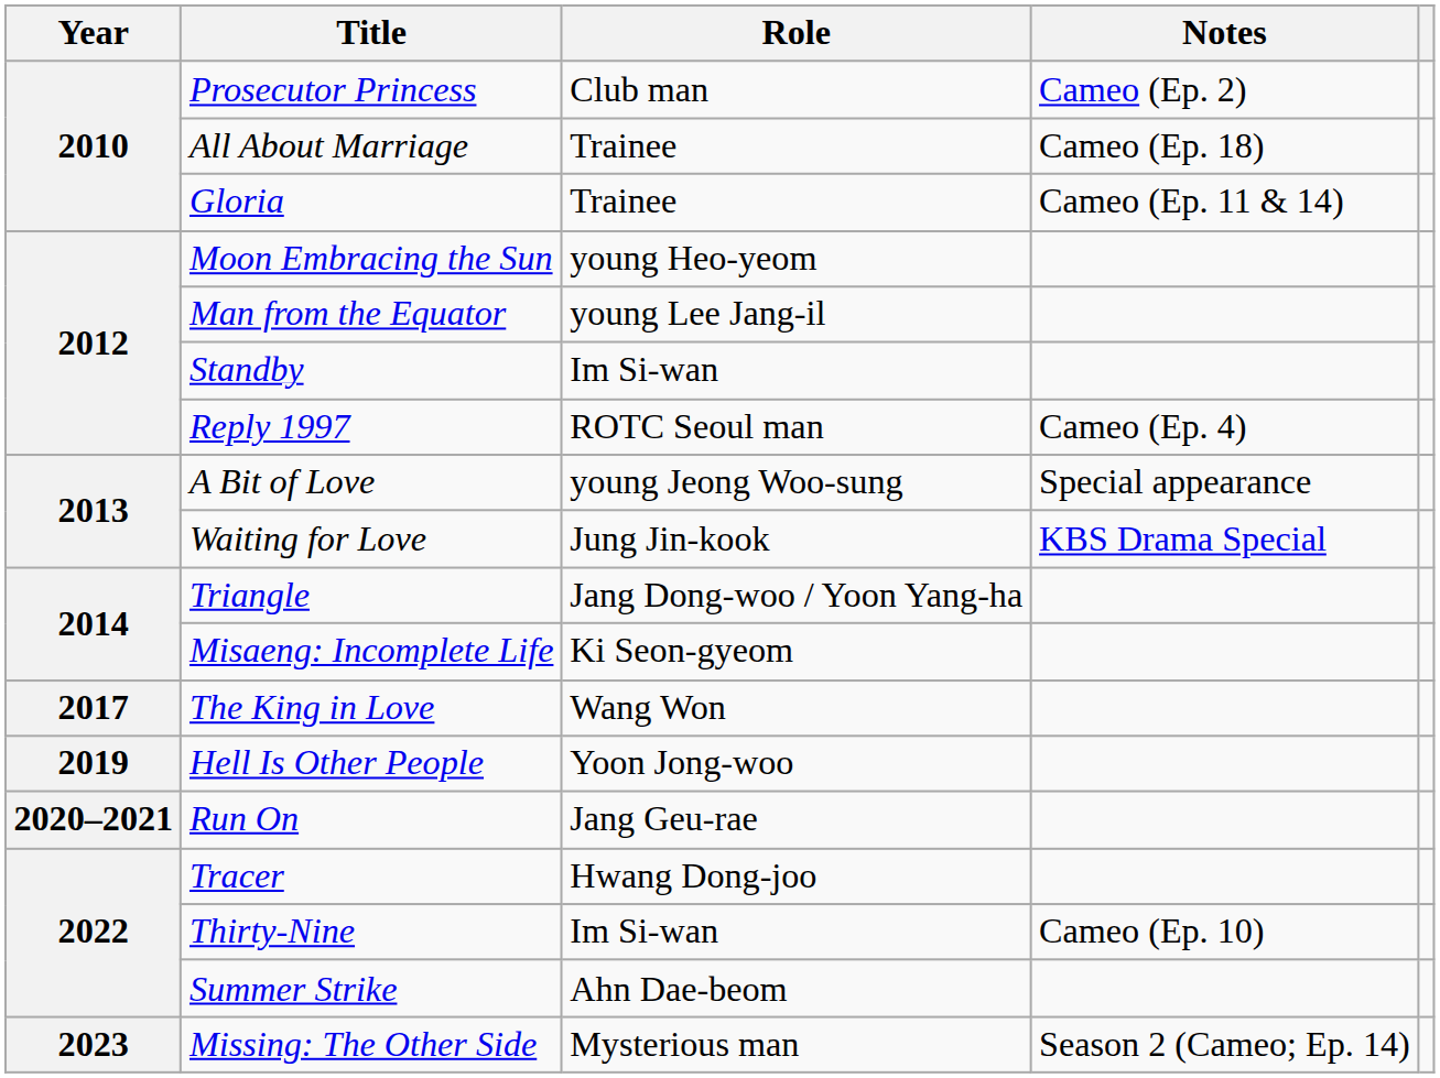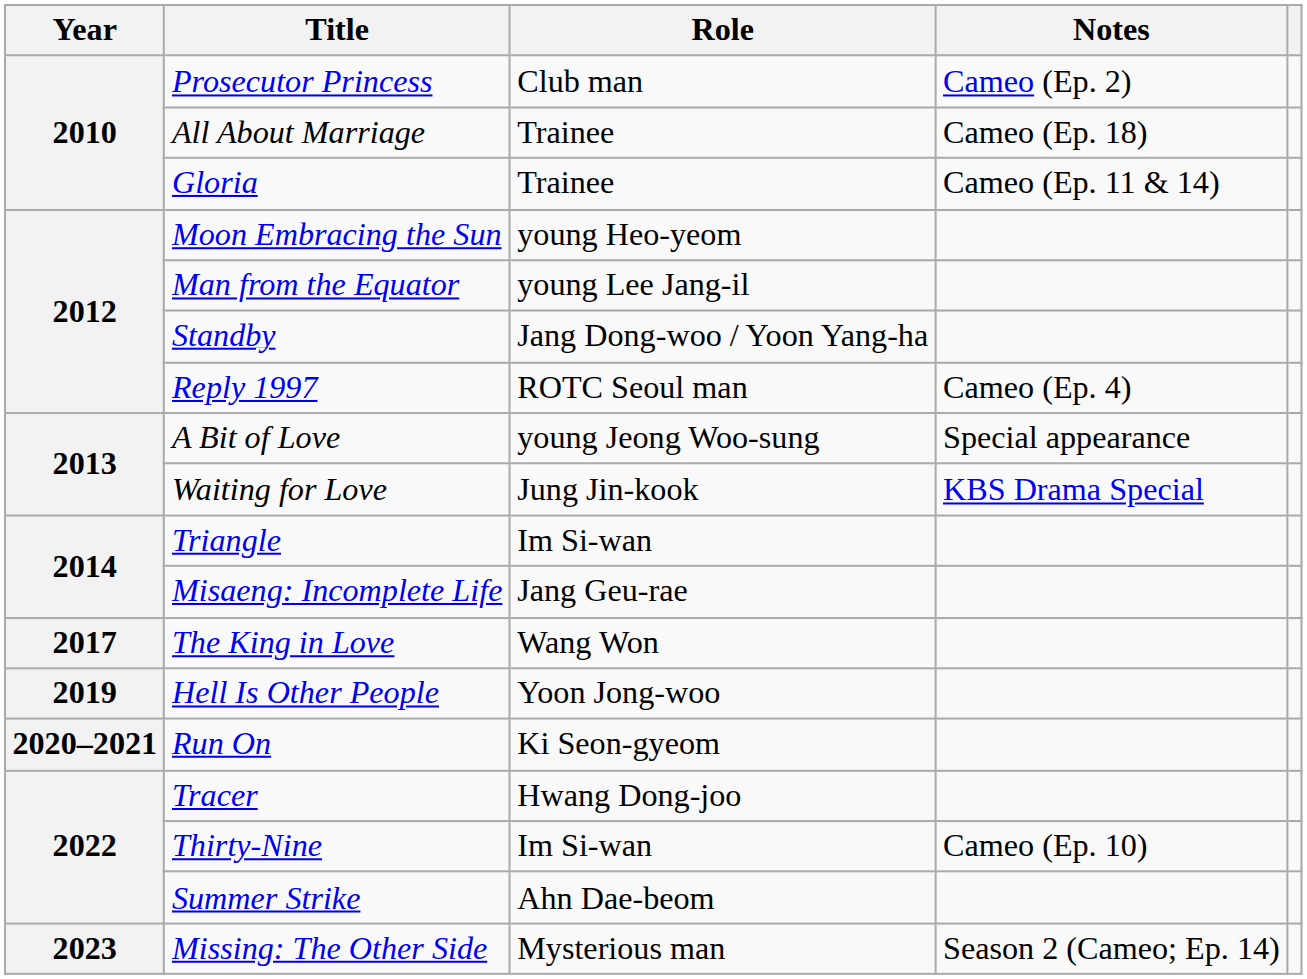Standby | Role: Im Si-wan -> Jang Dong-woo / Yoon Yang-ha
Triangle | Role: Jang Dong-woo / Yoon Yang-ha -> Im Si-wan
Misaeng: Incomplete Life | Role: Ki Seon-gyeom -> Jang Geu-rae
Run On | Role: Jang Geu-rae -> Ki Seon-gyeom
